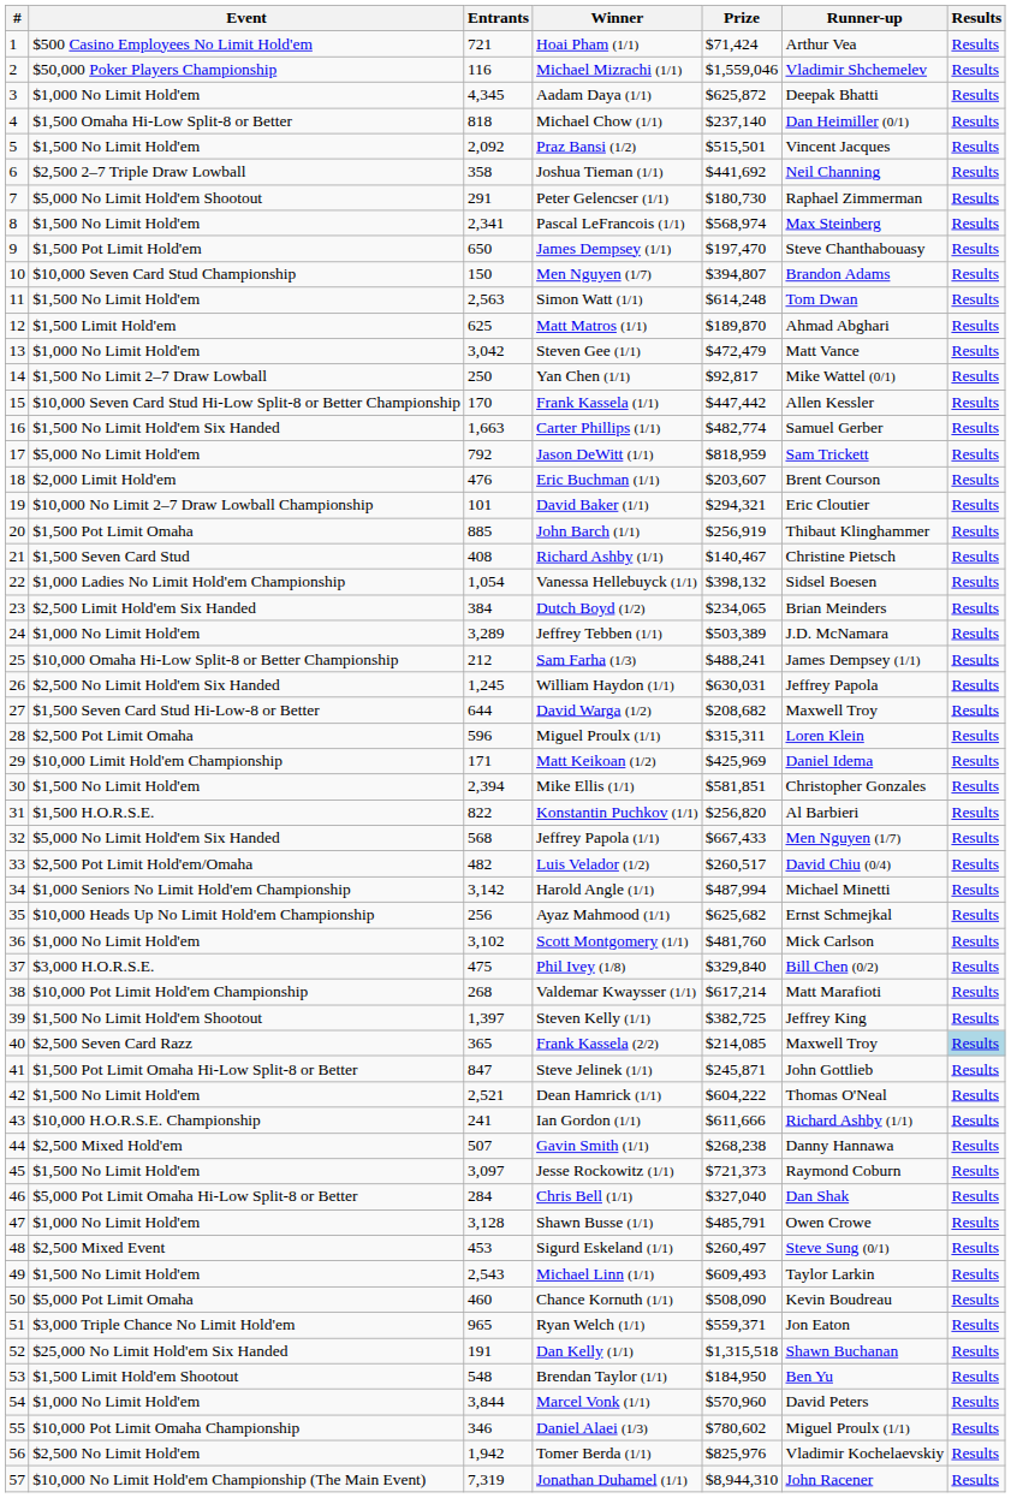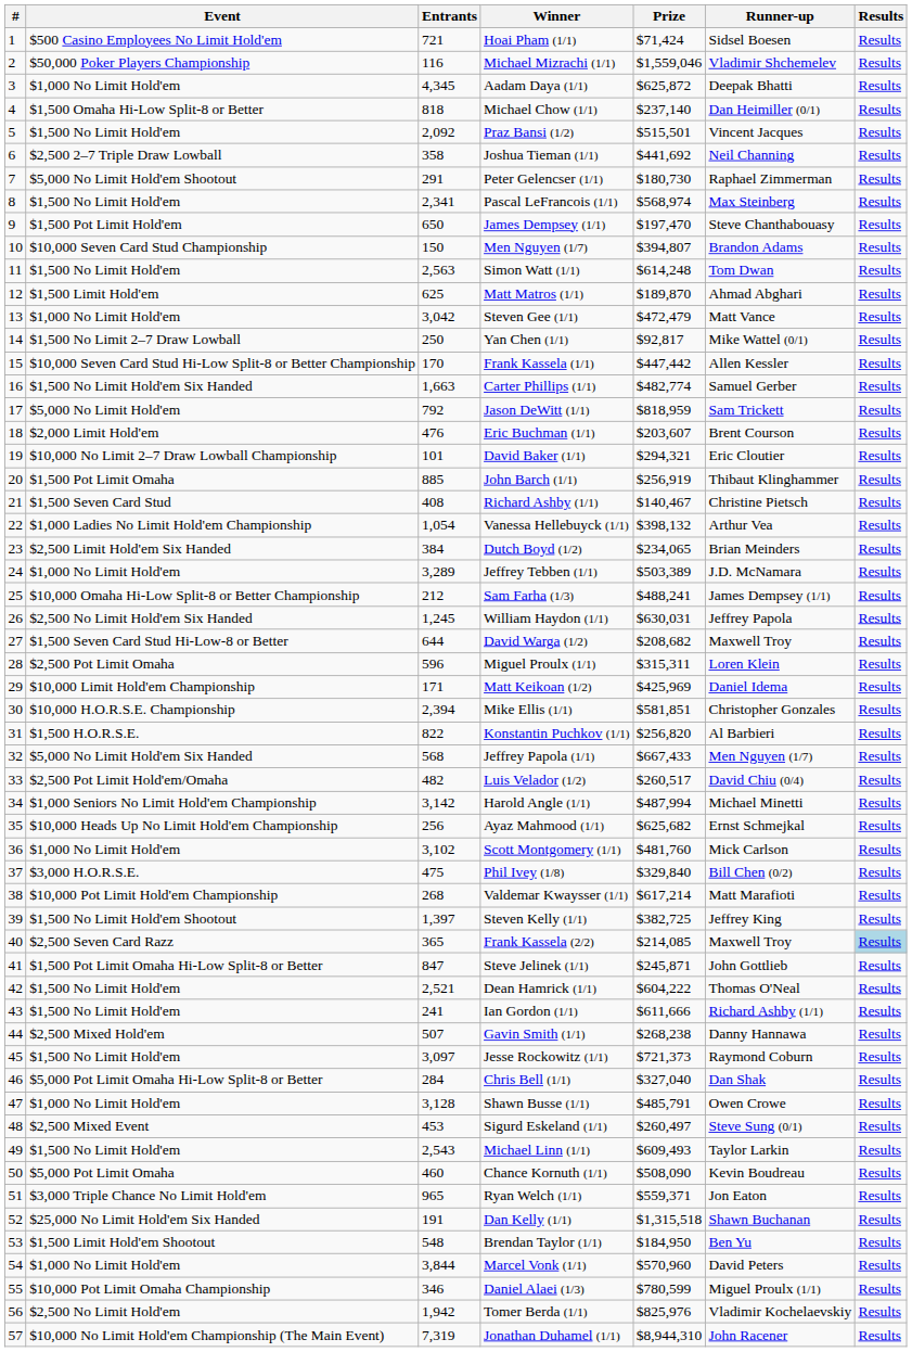Hoai Pham (1/1) | Runner-up: Arthur Vea -> Sidsel Boesen
Vanessa Hellebuyck (1/1) | Runner-up: Sidsel Boesen -> Arthur Vea
Mike Ellis (1/1) | Event: $1,500 No Limit Hold'em -> $10,000 H.O.R.S.E. Championship
Ian Gordon (1/1) | Event: $10,000 H.O.R.S.E. Championship -> $1,500 No Limit Hold'em
Daniel Alaei (1/3) | Prize: $780,602 -> $780,599
